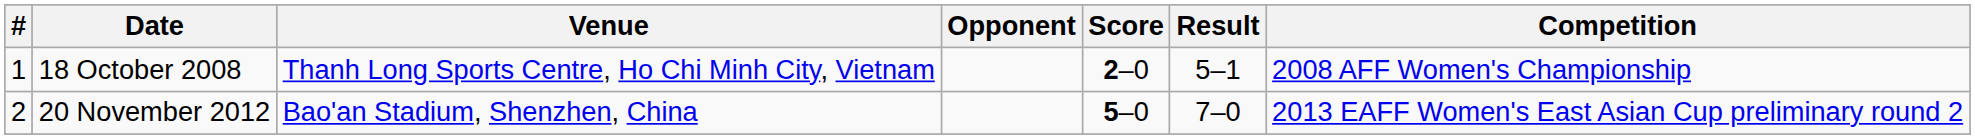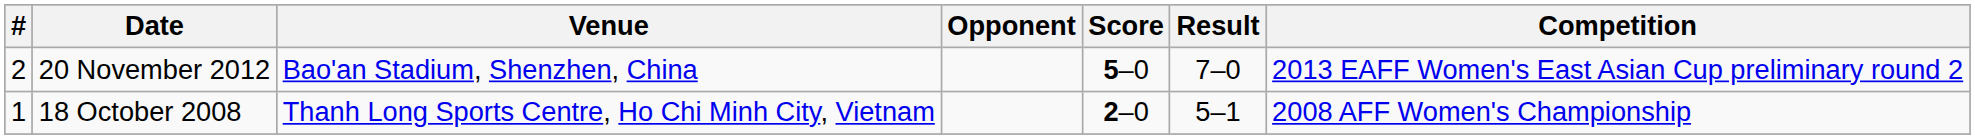rows swapped: 18 October 2008 <-> 20 November 2012
